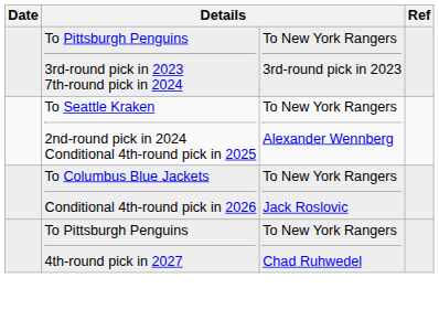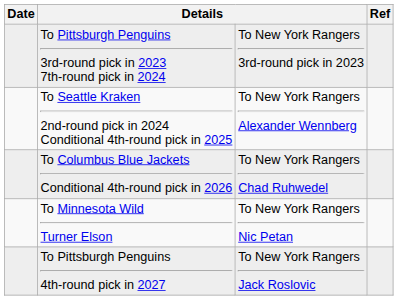To Columbus Blue Jackets Conditional 4th-round pick in 2026 | column 3: To New York Rangers Jack Roslovic -> To New York Rangers Chad Ruhwedel
+ row: To Minnesota Wild Turner Elson | To New York Rangers Nic Petan
To Pittsburgh Penguins 4th-round pick in 2027 | column 3: To New York Rangers Chad Ruhwedel -> To New York Rangers Jack Roslovic
